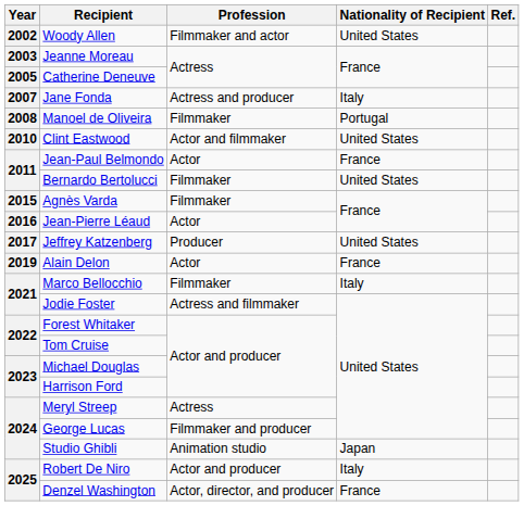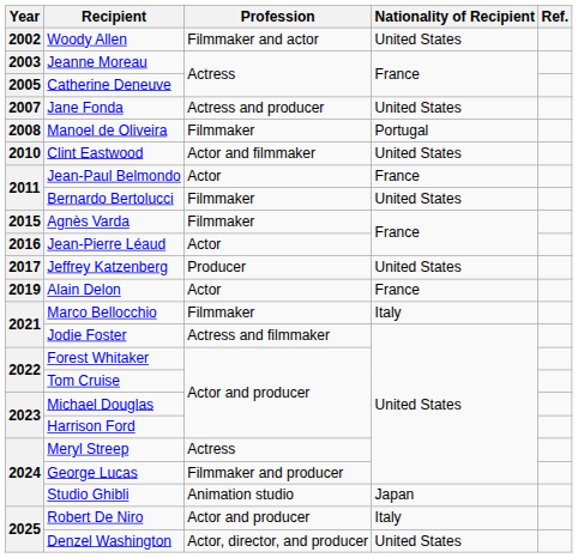Jane Fonda | Nationality of Recipient: Italy -> United States
Denzel Washington | Nationality of Recipient: France -> United States
